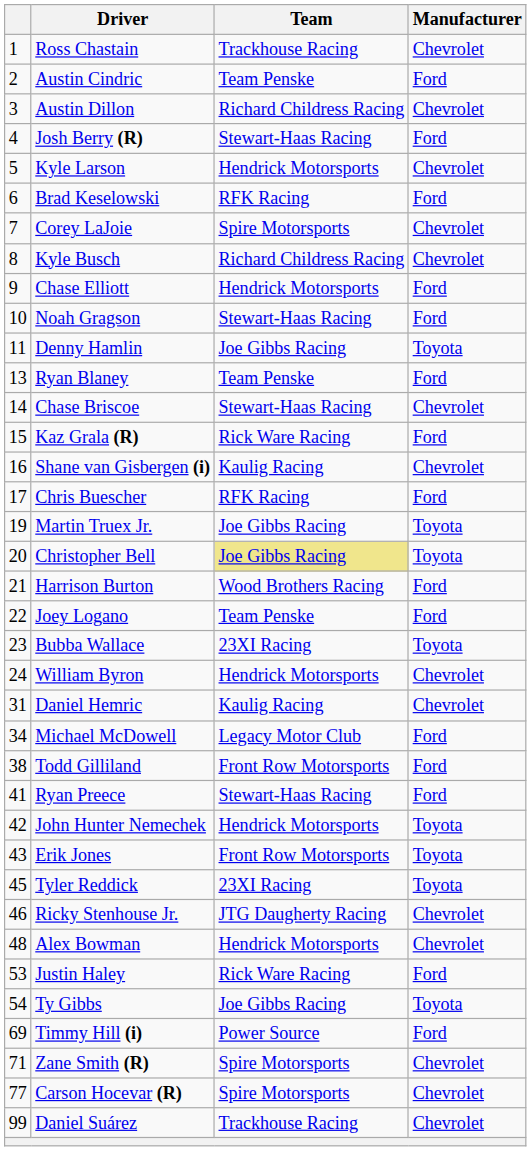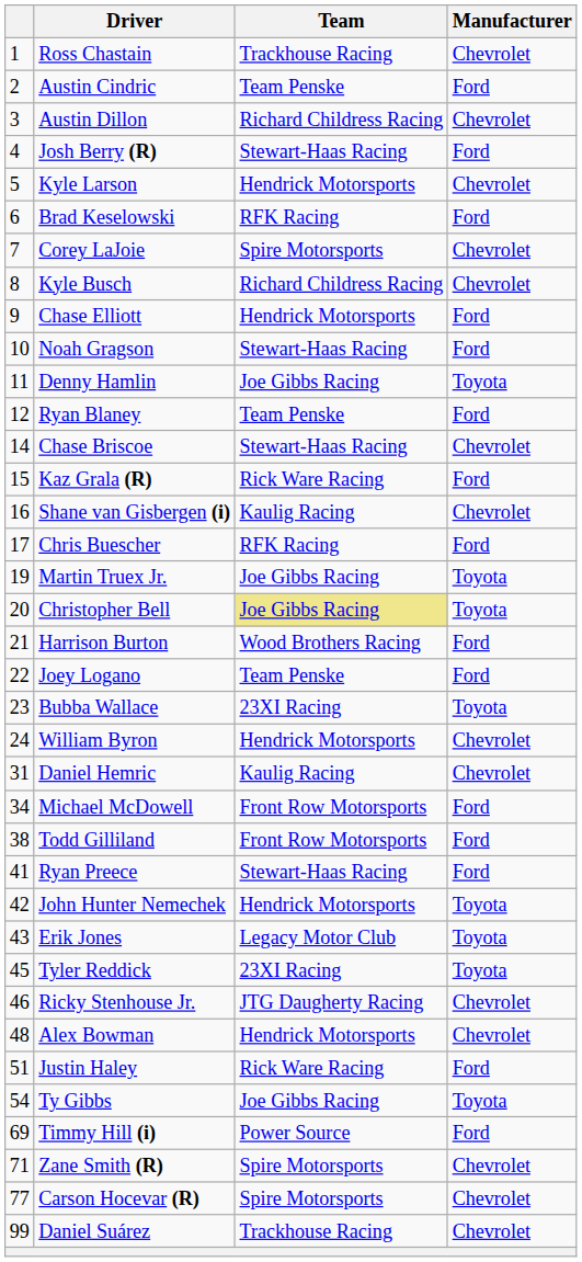Ryan Blaney | column 1: 13 -> 12
Michael McDowell | Team: Legacy Motor Club -> Front Row Motorsports
Erik Jones | Team: Front Row Motorsports -> Legacy Motor Club
Justin Haley | column 1: 53 -> 51
